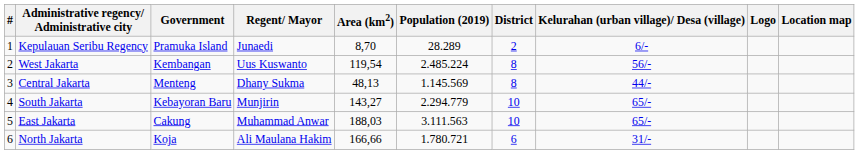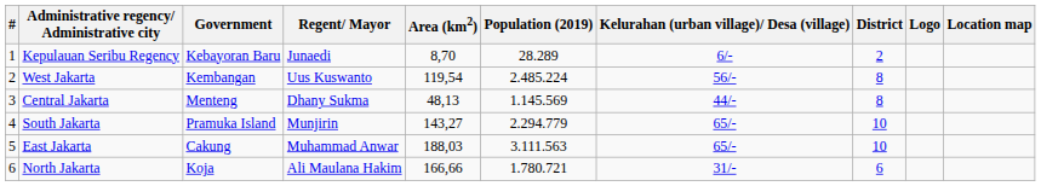columns swapped: District <-> Kelurahan (urban village)/ Desa (village)
Kepulauan Seribu Regency | Government: Pramuka Island -> Kebayoran Baru
South Jakarta | Government: Kebayoran Baru -> Pramuka Island
